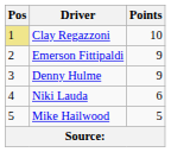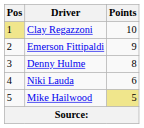Denny Hulme | Points: 9 -> 8
Mike Hailwood | Points: no background -> khaki background
